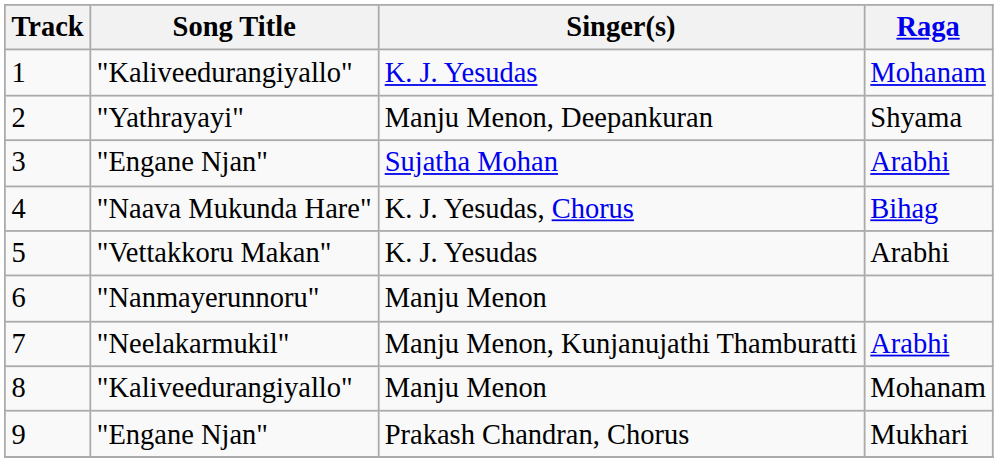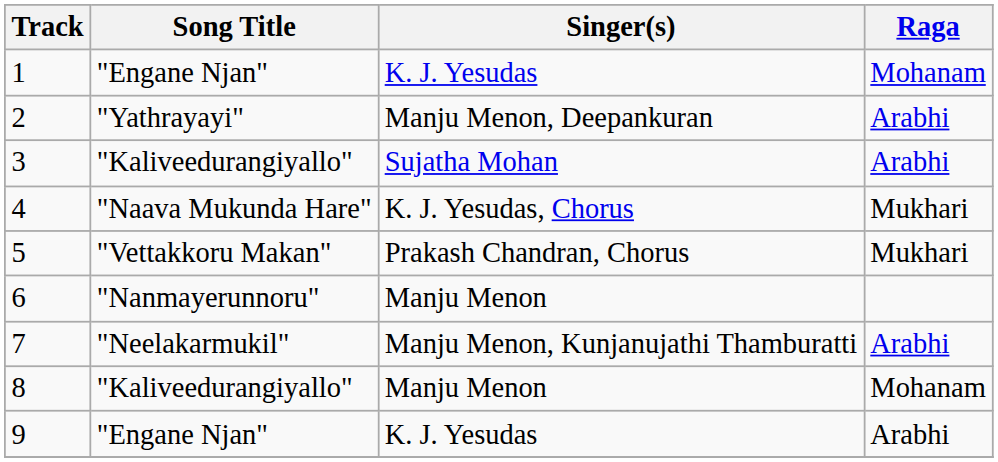1 | Song Title: "Kaliveedurangiyallo" -> "Engane Njan"
2 | Raga: Shyama -> Arabhi
3 | Song Title: "Engane Njan" -> "Kaliveedurangiyallo"
4 | Raga: Bihag -> Mukhari
5 | Singer(s): K. J. Yesudas -> Prakash Chandran, Chorus
5 | Raga: Arabhi -> Mukhari
9 | Singer(s): Prakash Chandran, Chorus -> K. J. Yesudas
9 | Raga: Mukhari -> Arabhi
